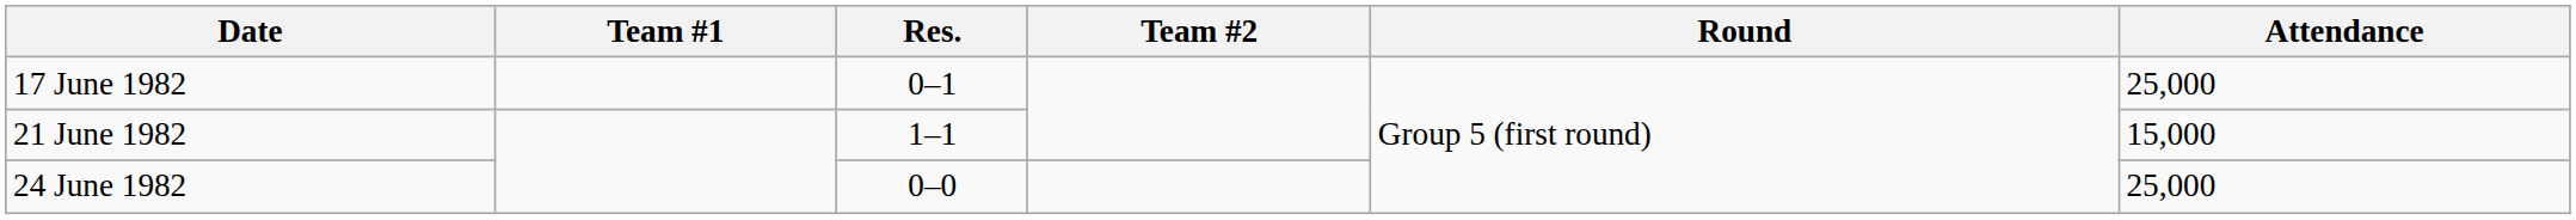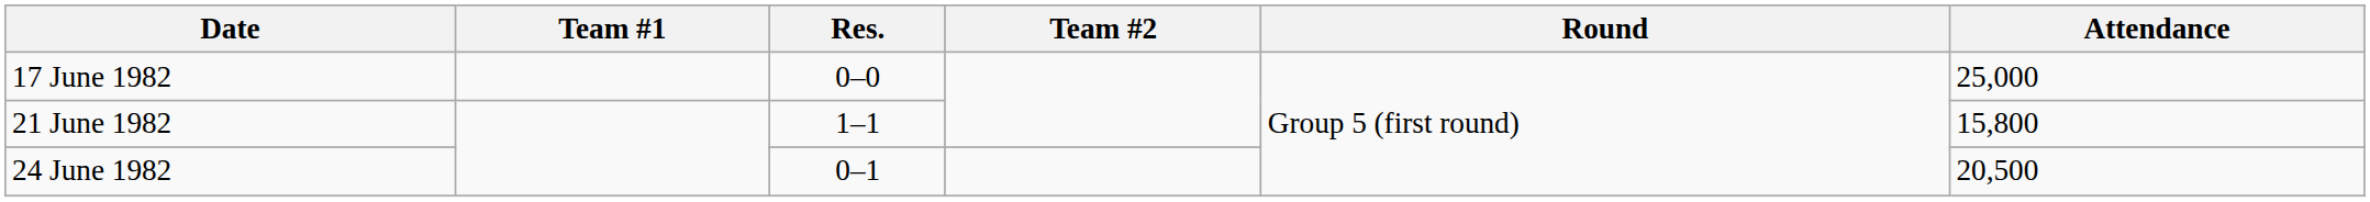17 June 1982 | Res.: 0–1 -> 0–0
21 June 1982 | Attendance: 15,000 -> 15,800
24 June 1982 | Res.: 0–0 -> 0–1
24 June 1982 | Attendance: 25,000 -> 20,500
